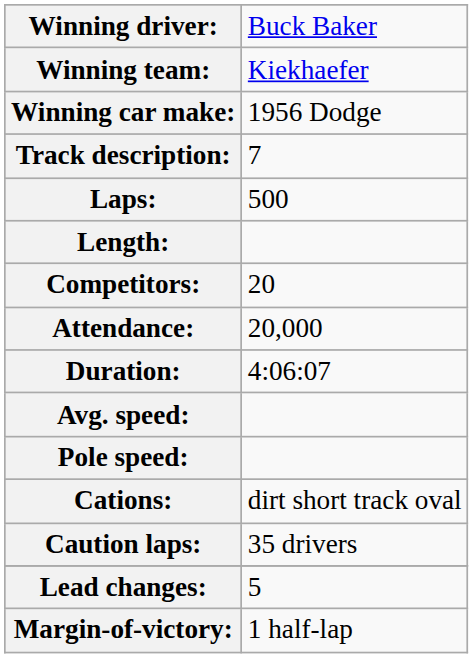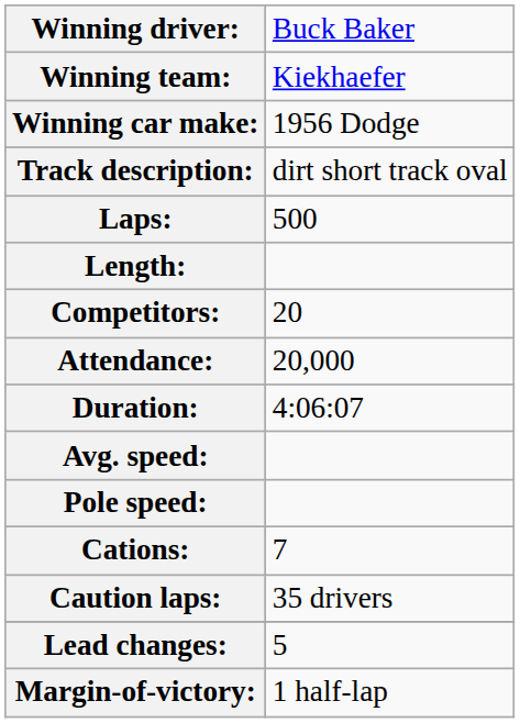Track description: | column 2: 7 -> dirt short track oval
Cations: | column 2: dirt short track oval -> 7
